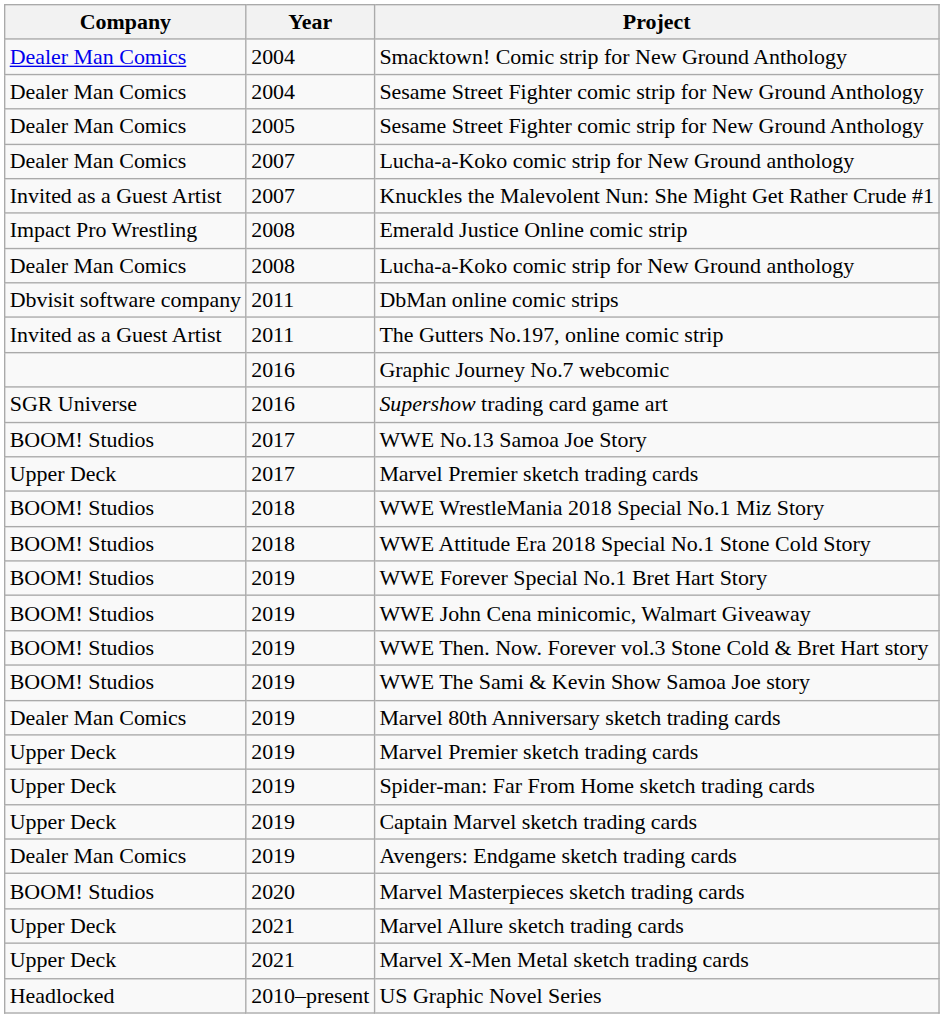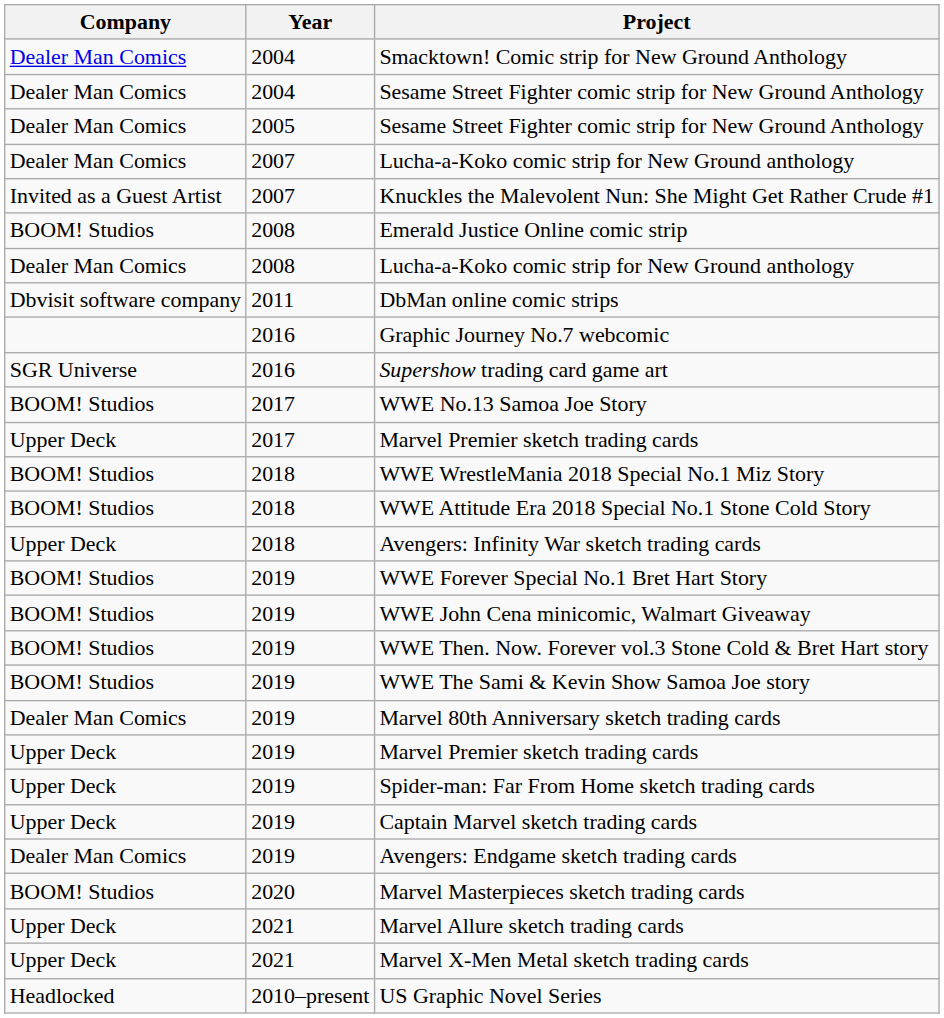Emerald Justice Online comic strip | Company: Impact Pro Wrestling -> BOOM! Studios
- row: Invited as a Guest Artist | 2011 | The Gutters No.197, online comic strip
+ row: Upper Deck | 2018 | Avengers: Infinity War sketch trading cards
